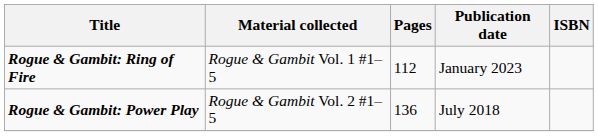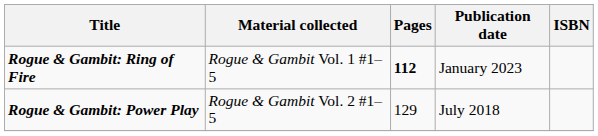Rogue & Gambit: Ring of Fire | Pages: normal -> bold
Rogue & Gambit: Power Play | Pages: 136 -> 129
